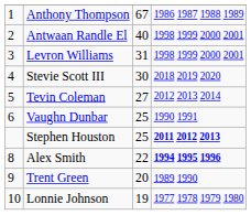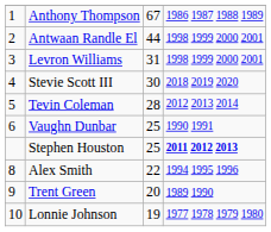Antwaan Randle El | column 3: 40 -> 44
Tevin Coleman | column 3: 27 -> 28
Alex Smith | column 4: bold -> normal
